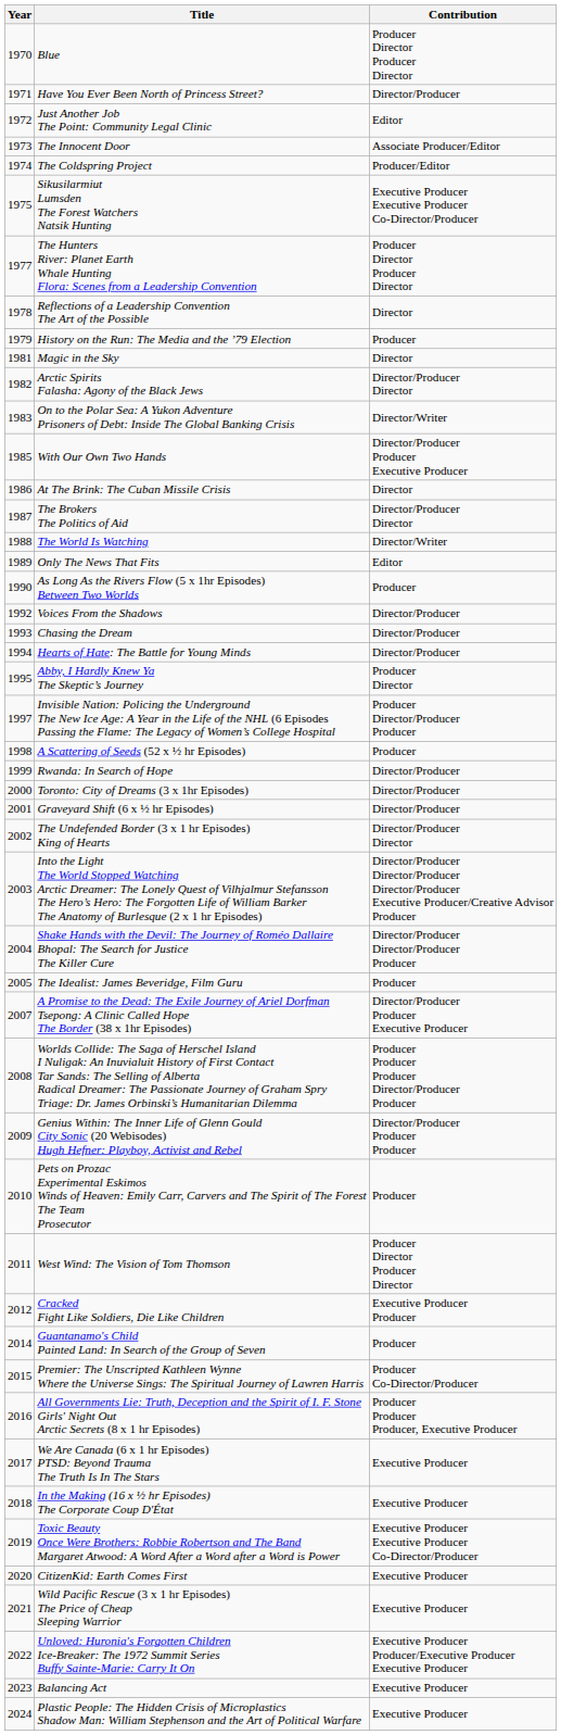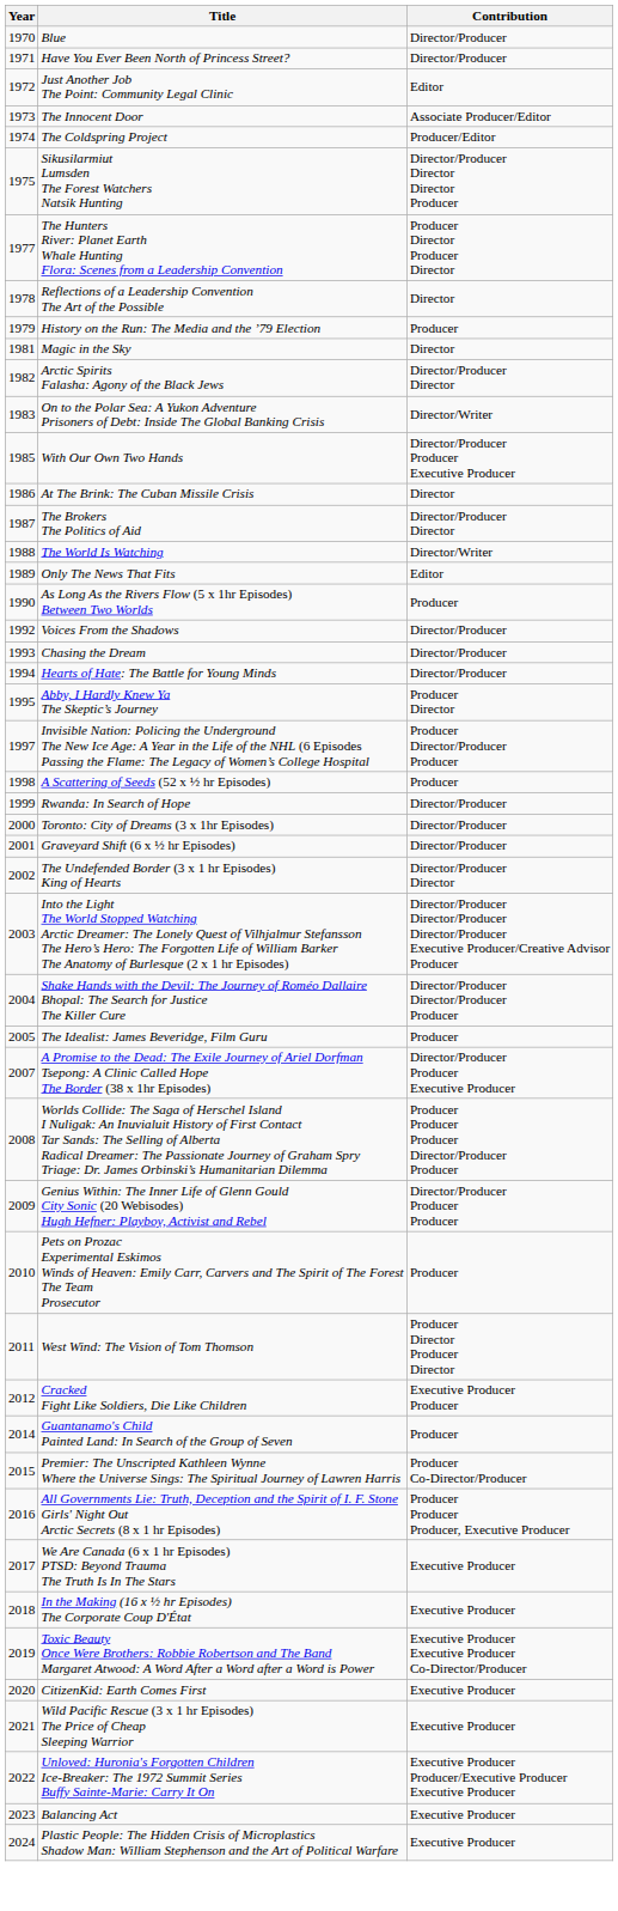Blue | Contribution: Producer Director Producer Director -> Director/Producer
Sikusilarmiut Lumsden The Forest Watchers Natsik Hunting | Contribution: Executive Producer Executive Producer Co-Director/Producer -> Director/Producer Director Director Producer
